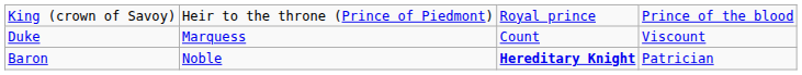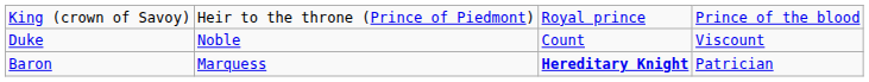Duke | column 2: Marquess -> Noble
Baron | column 2: Noble -> Marquess
